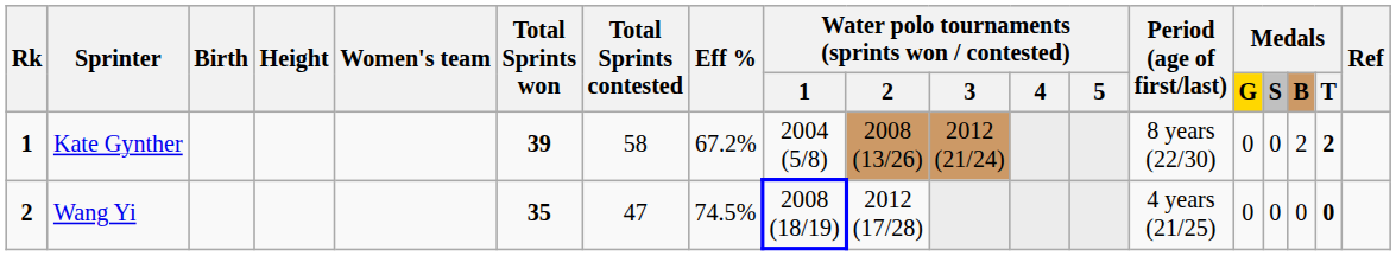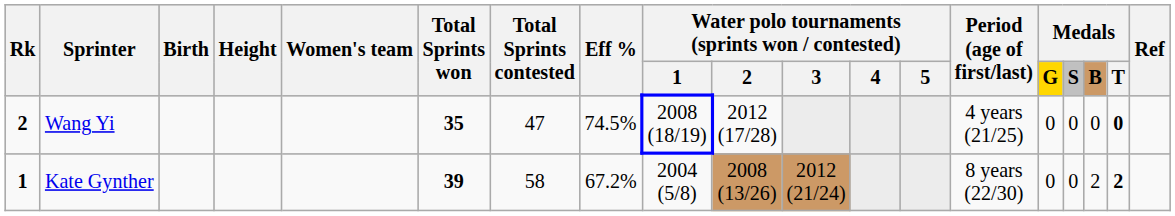rows swapped: Kate Gynther <-> Wang Yi
